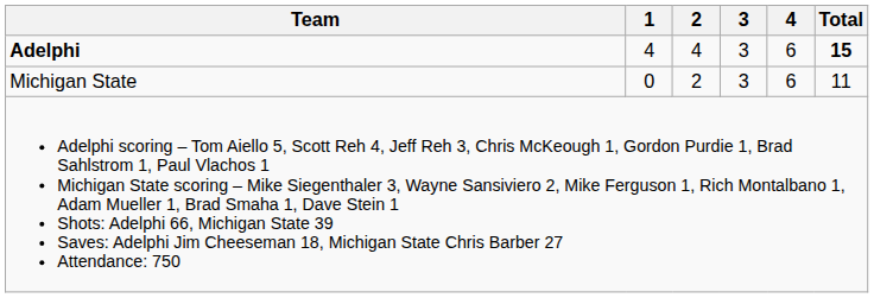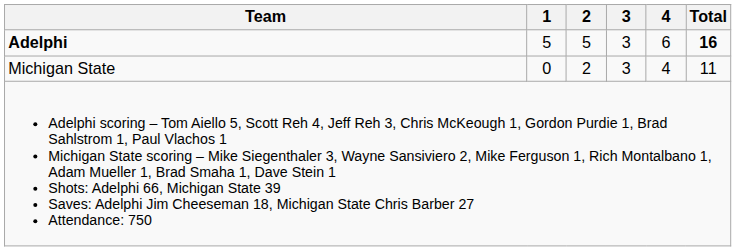Adelphi | 1: 4 -> 5
Adelphi | 2: 4 -> 5
Adelphi | Total: 15 -> 16
Michigan State | 4: 6 -> 4
